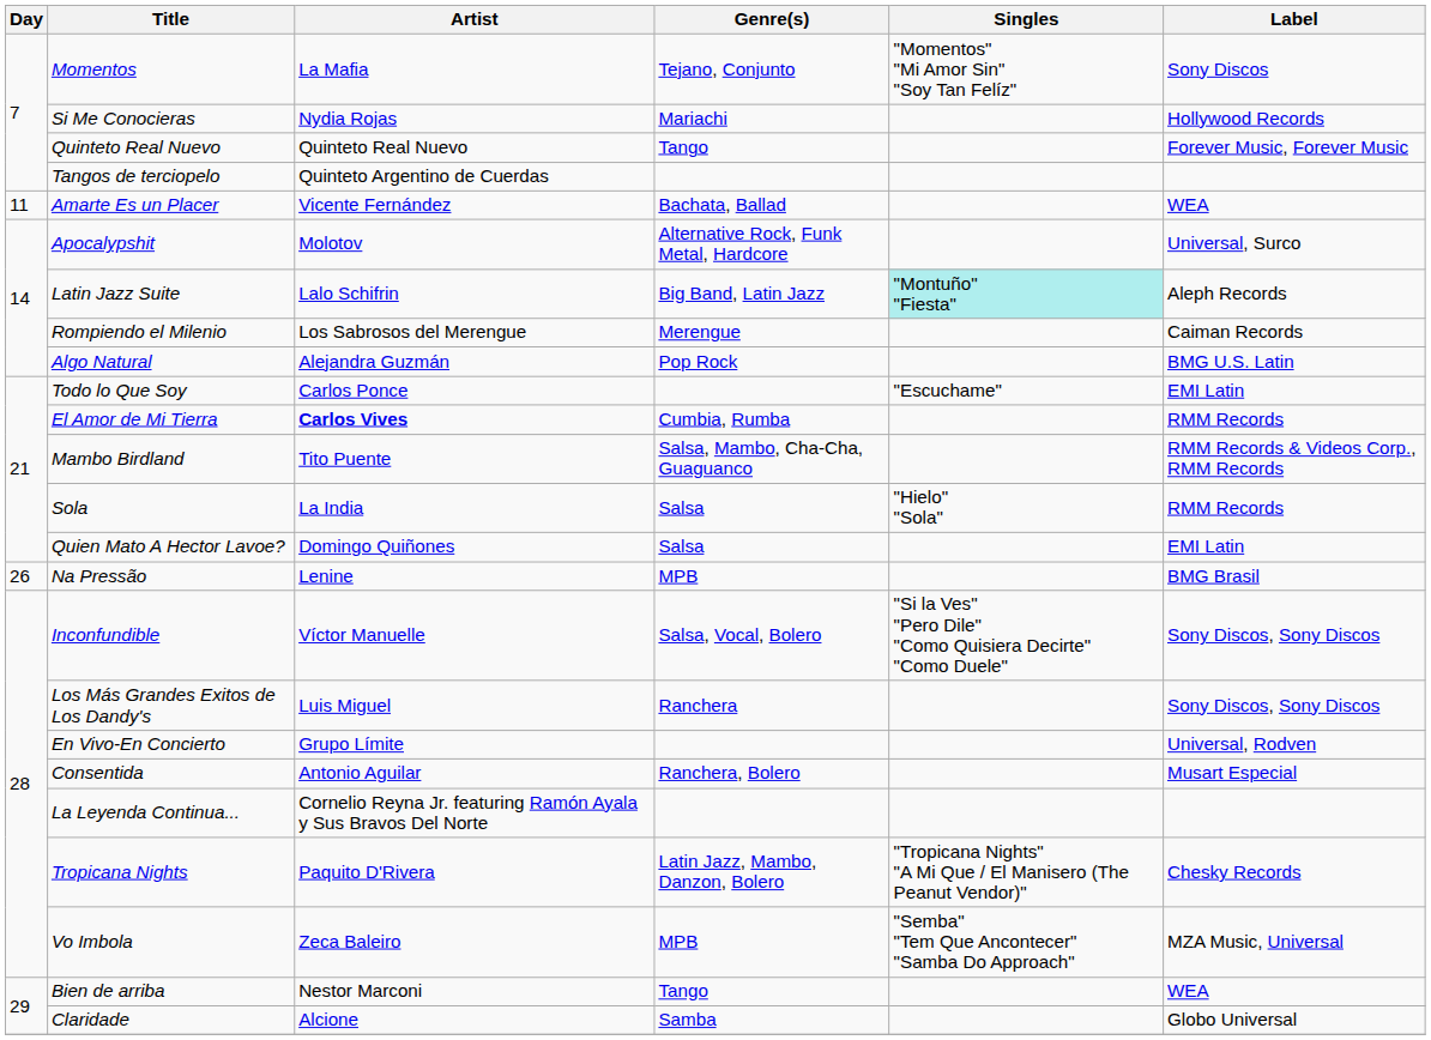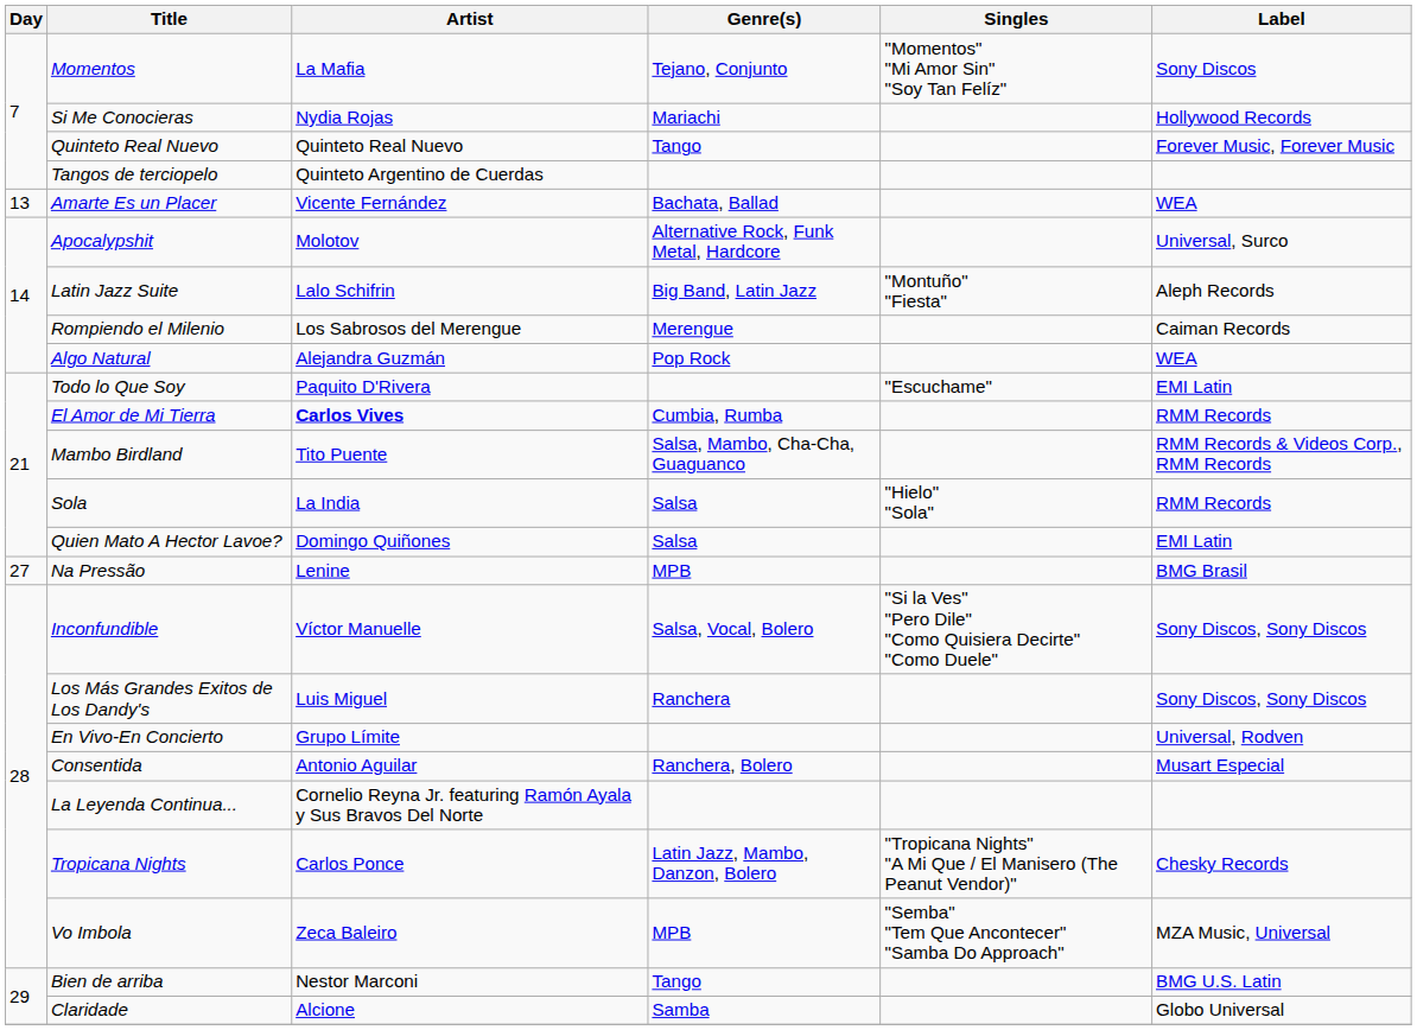Amarte Es un Placer | Day: 11 -> 13
Latin Jazz Suite | Singles: paleturquoise background -> no background
Algo Natural | Label: BMG U.S. Latin -> WEA
Todo lo Que Soy | Artist: Carlos Ponce -> Paquito D'Rivera
Na Pressão | Day: 26 -> 27
Tropicana Nights | Artist: Paquito D'Rivera -> Carlos Ponce
Bien de arriba | Label: WEA -> BMG U.S. Latin
